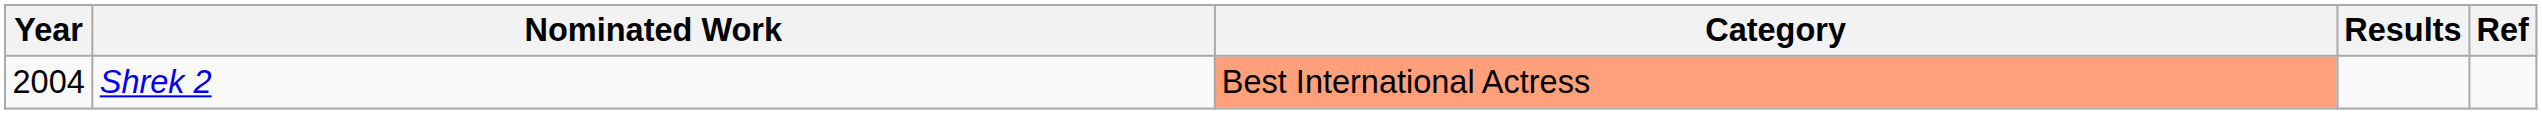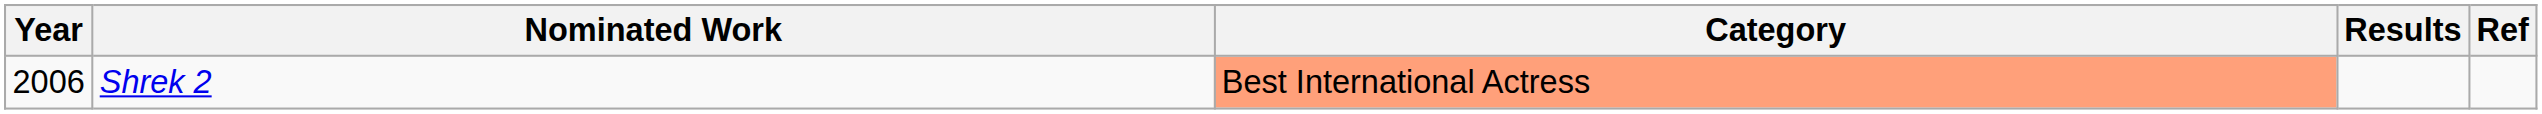Shrek 2 | Year: 2004 -> 2006
